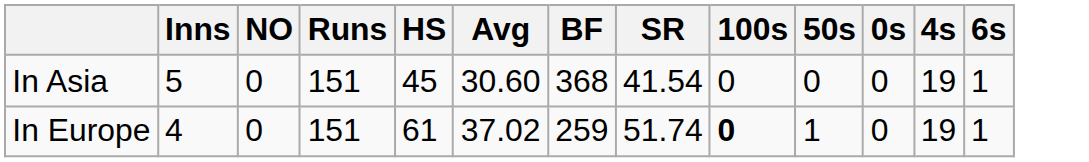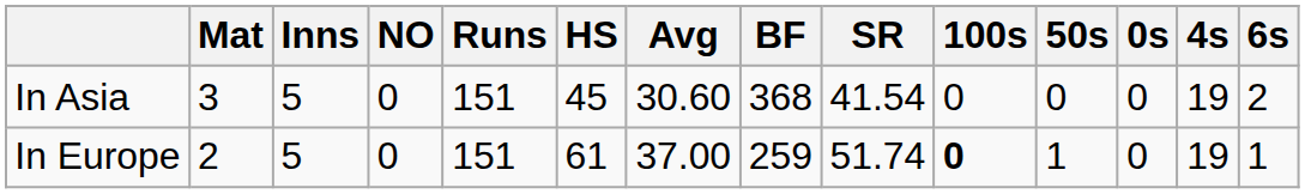+ column: Mat | 3 | 2
In Asia | 6s: 1 -> 2
In Europe | Inns: 4 -> 5
In Europe | Avg: 37.02 -> 37.00
